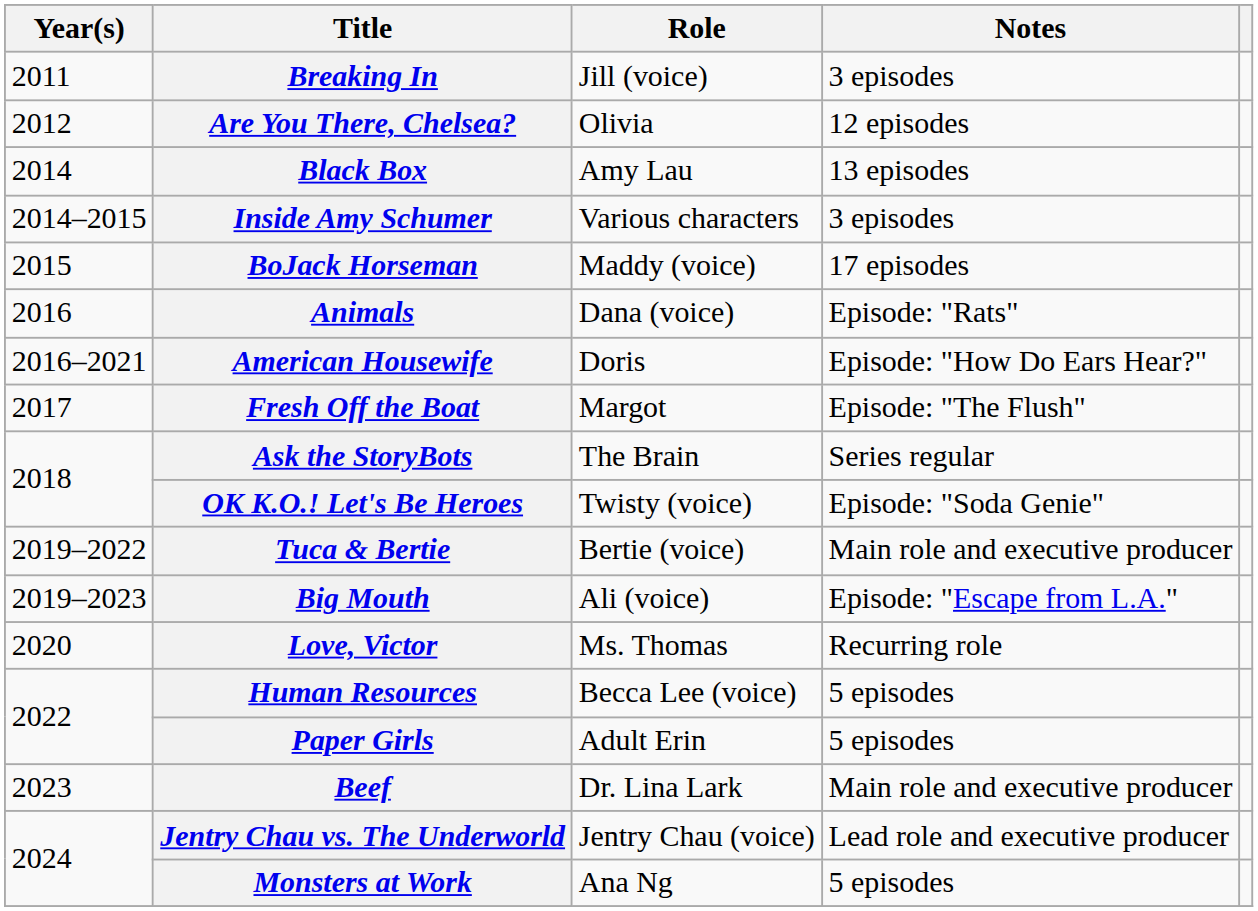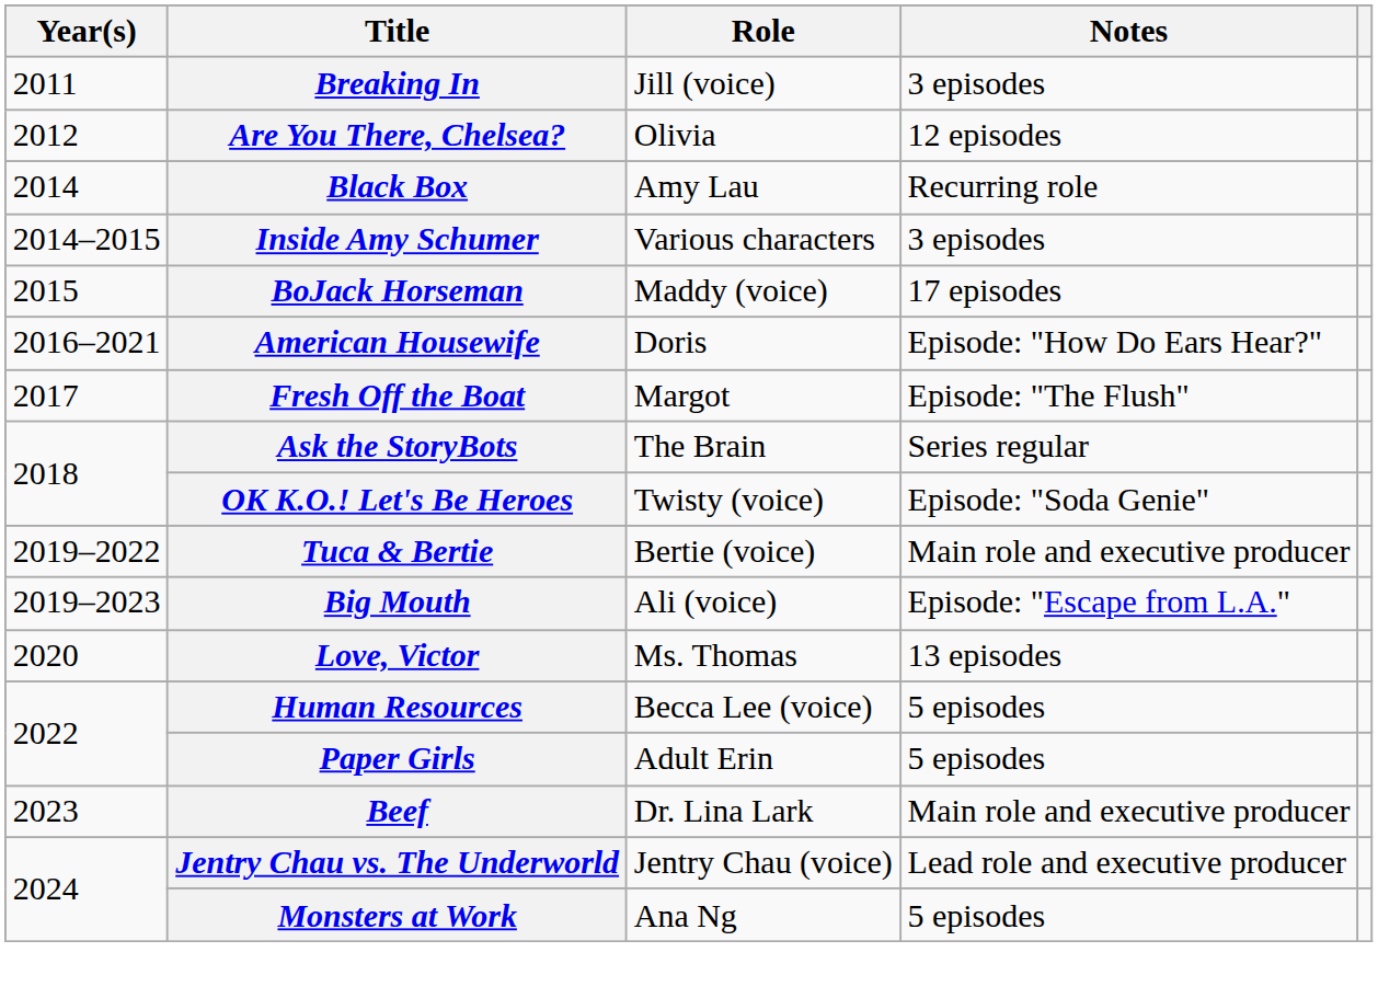Black Box | Notes: 13 episodes -> Recurring role
- row: 2016 | Animals | Dana (voice) | Episode: "Rats"
Love, Victor | Notes: Recurring role -> 13 episodes
